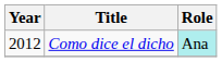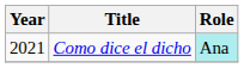Como dice el dicho | Year: 2012 -> 2021
